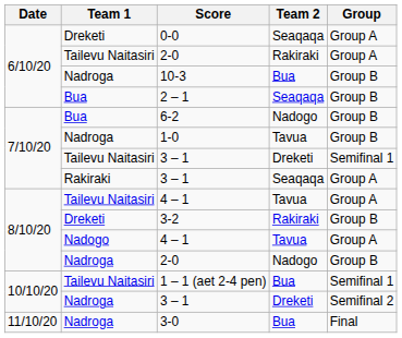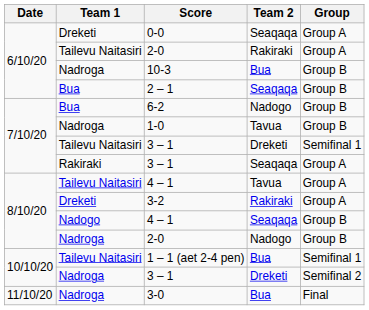3-2 | Group: Group B -> Group A
Nadogo / 4 – 1 | Team 2: Tavua -> Seaqaqa
Nadogo / 4 – 1 | Group: Group A -> Group B
